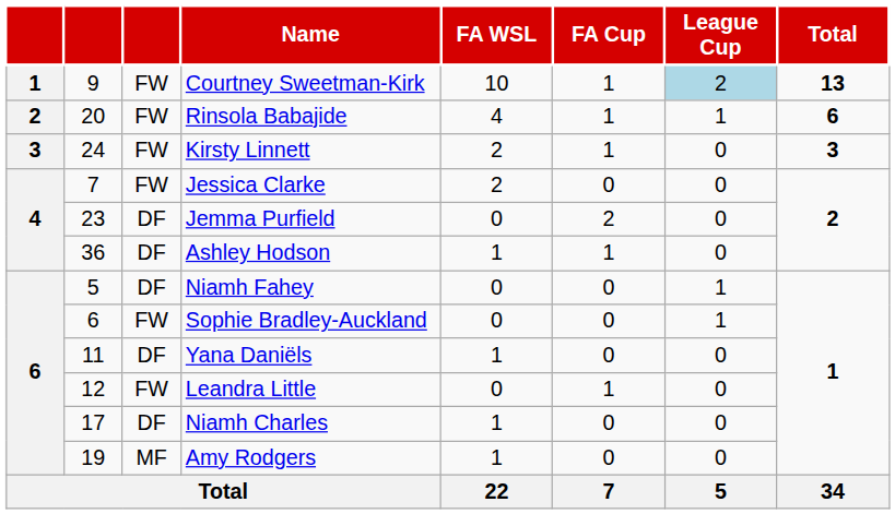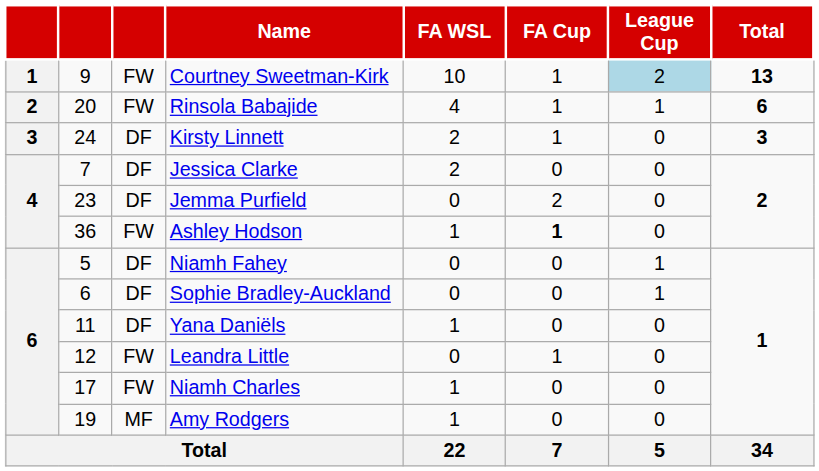Kirsty Linnett | column 3: FW -> DF
Jessica Clarke | column 3: FW -> DF
Ashley Hodson | column 3: DF -> FW
Ashley Hodson | FA Cup: normal -> bold
Sophie Bradley-Auckland | column 3: FW -> DF
Niamh Charles | column 3: DF -> FW
